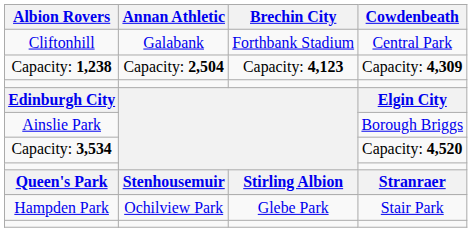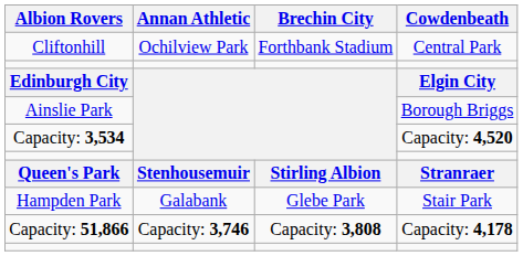Cliftonhill | Annan Athletic: Galabank -> Ochilview Park
- row: Capacity: 1,238 | Capacity: 2,504 | Capacity: 4,123 | Capacity: 4,309
Hampden Park | Annan Athletic: Ochilview Park -> Galabank
+ row: Capacity: 51,866 | Capacity: 3,746 | Capacity: 3,808 | Capacity: 4,178
